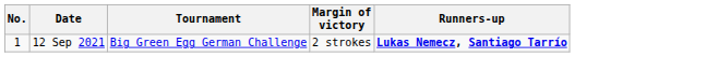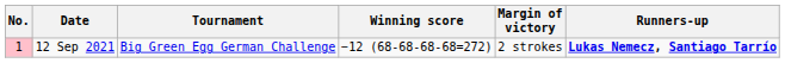+ column: Winning score | −12 (68-68-68-68=272)
12 Sep 2021 | No.: no background -> pink background
